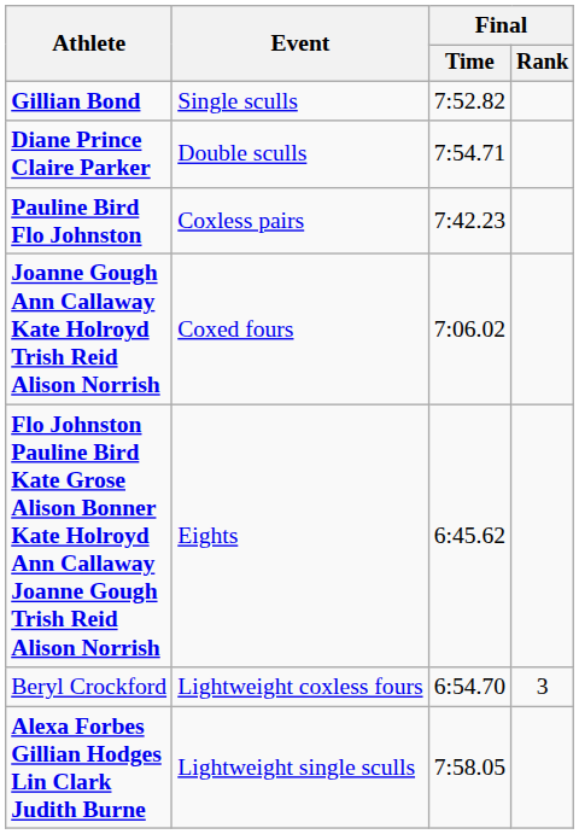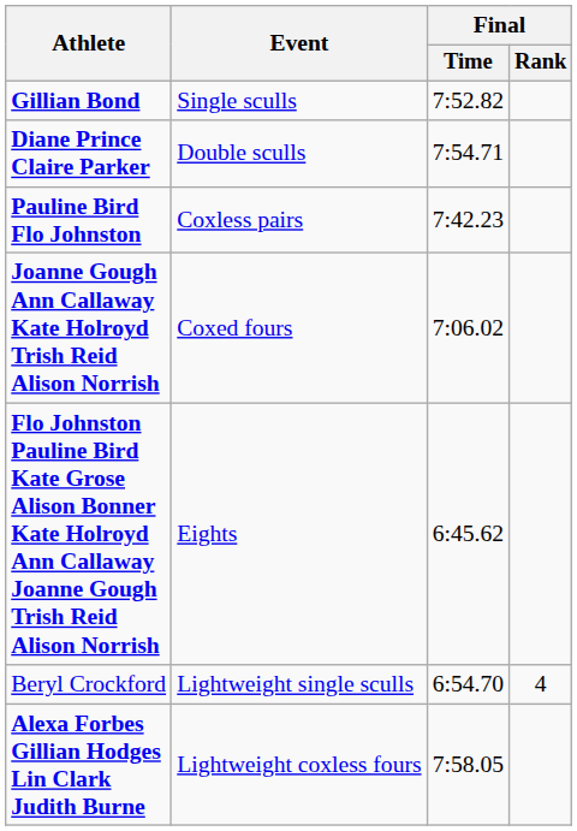Beryl Crockford | Event: Lightweight coxless fours -> Lightweight single sculls
Beryl Crockford | Final / Rank: 3 -> 4
Alexa Forbes Gillian Hodges Lin Clark Judith Burne | Event: Lightweight single sculls -> Lightweight coxless fours
